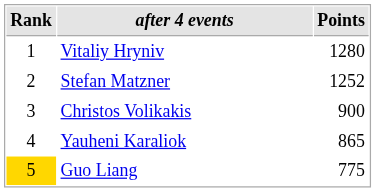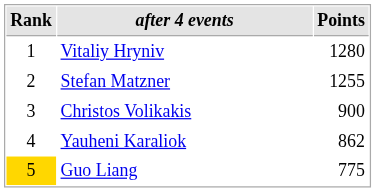Stefan Matzner | Points: 1252 -> 1255
Yauheni Karaliok | Points: 865 -> 862
